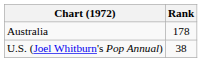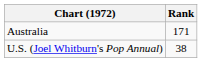Australia | Rank: 178 -> 171
